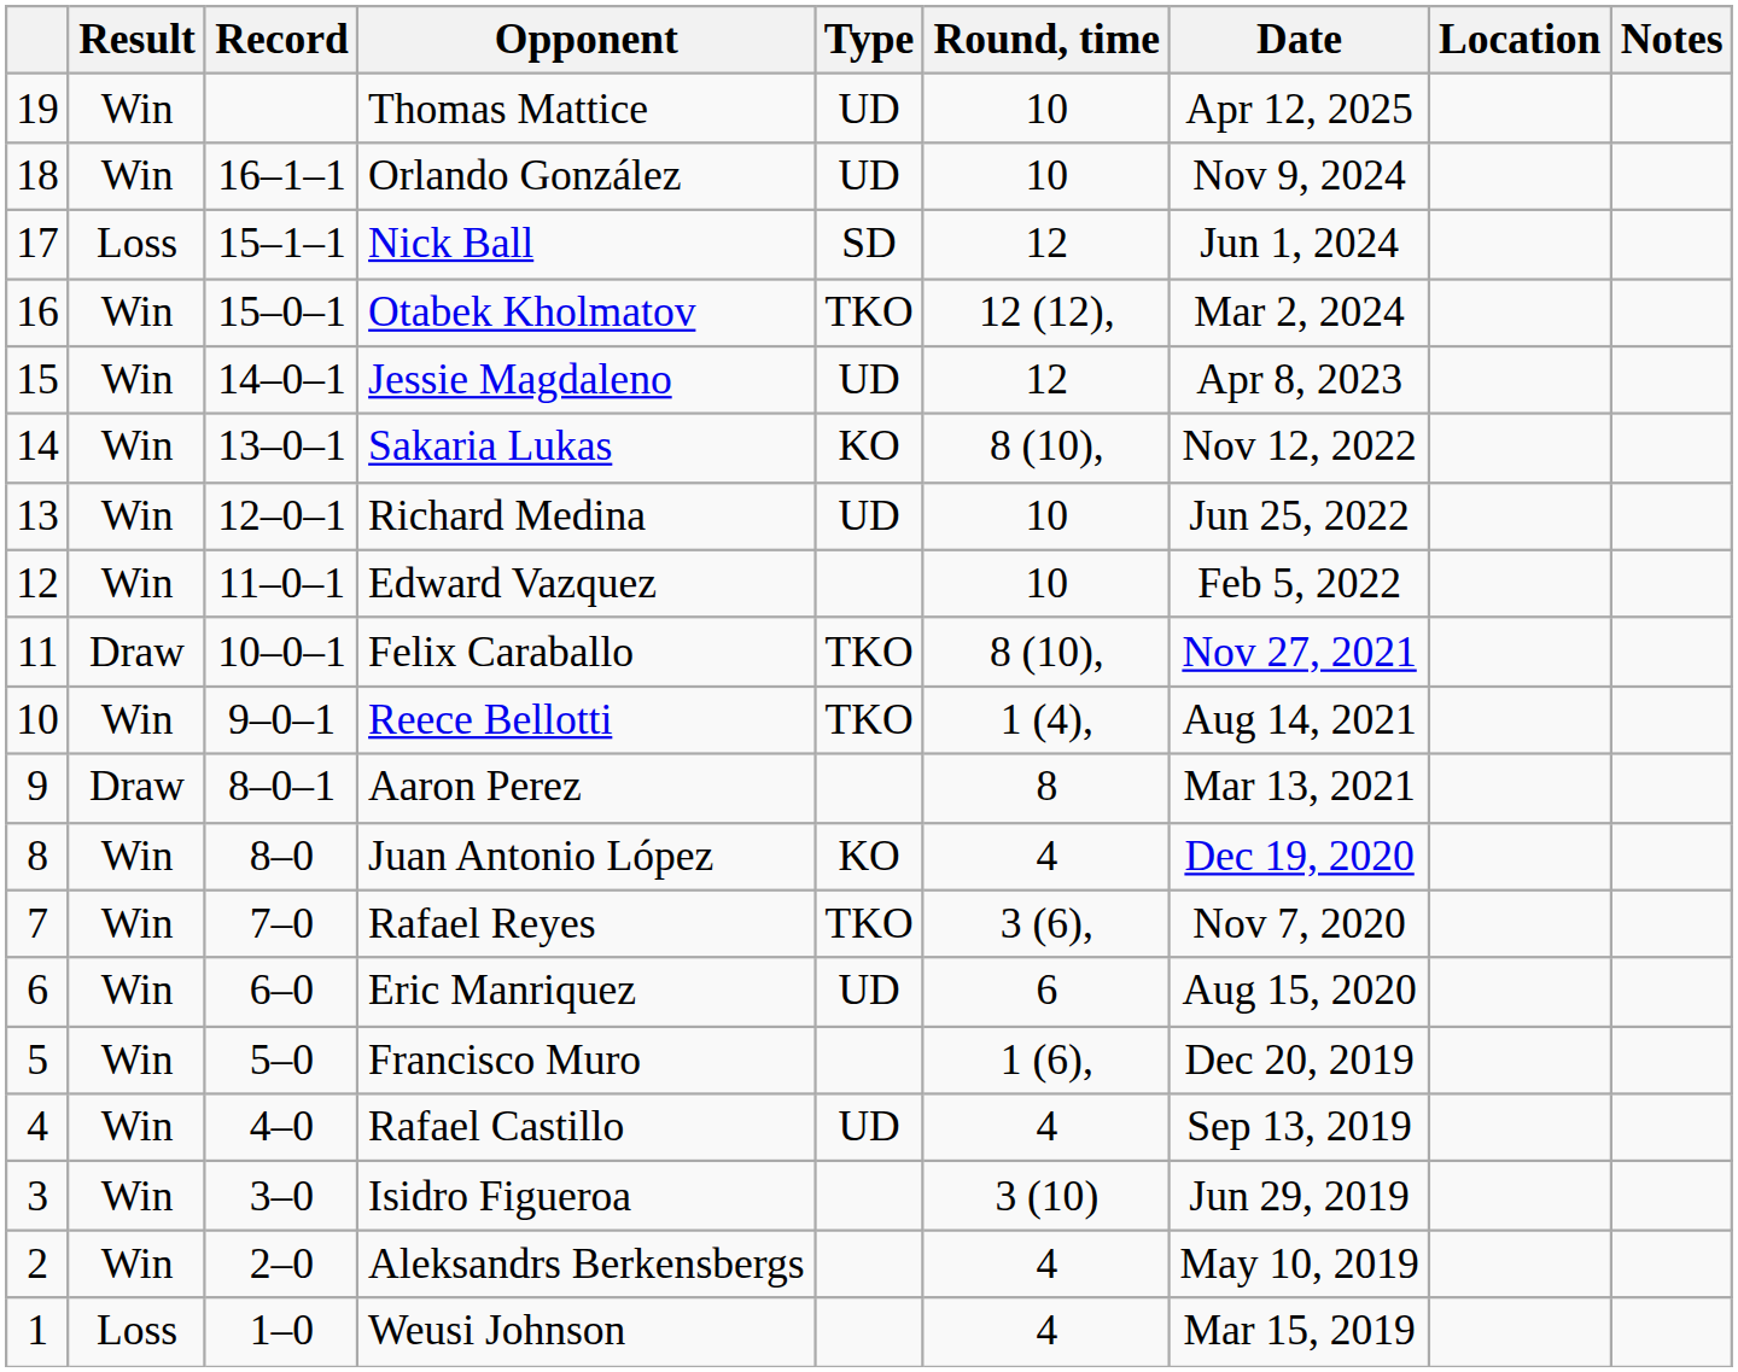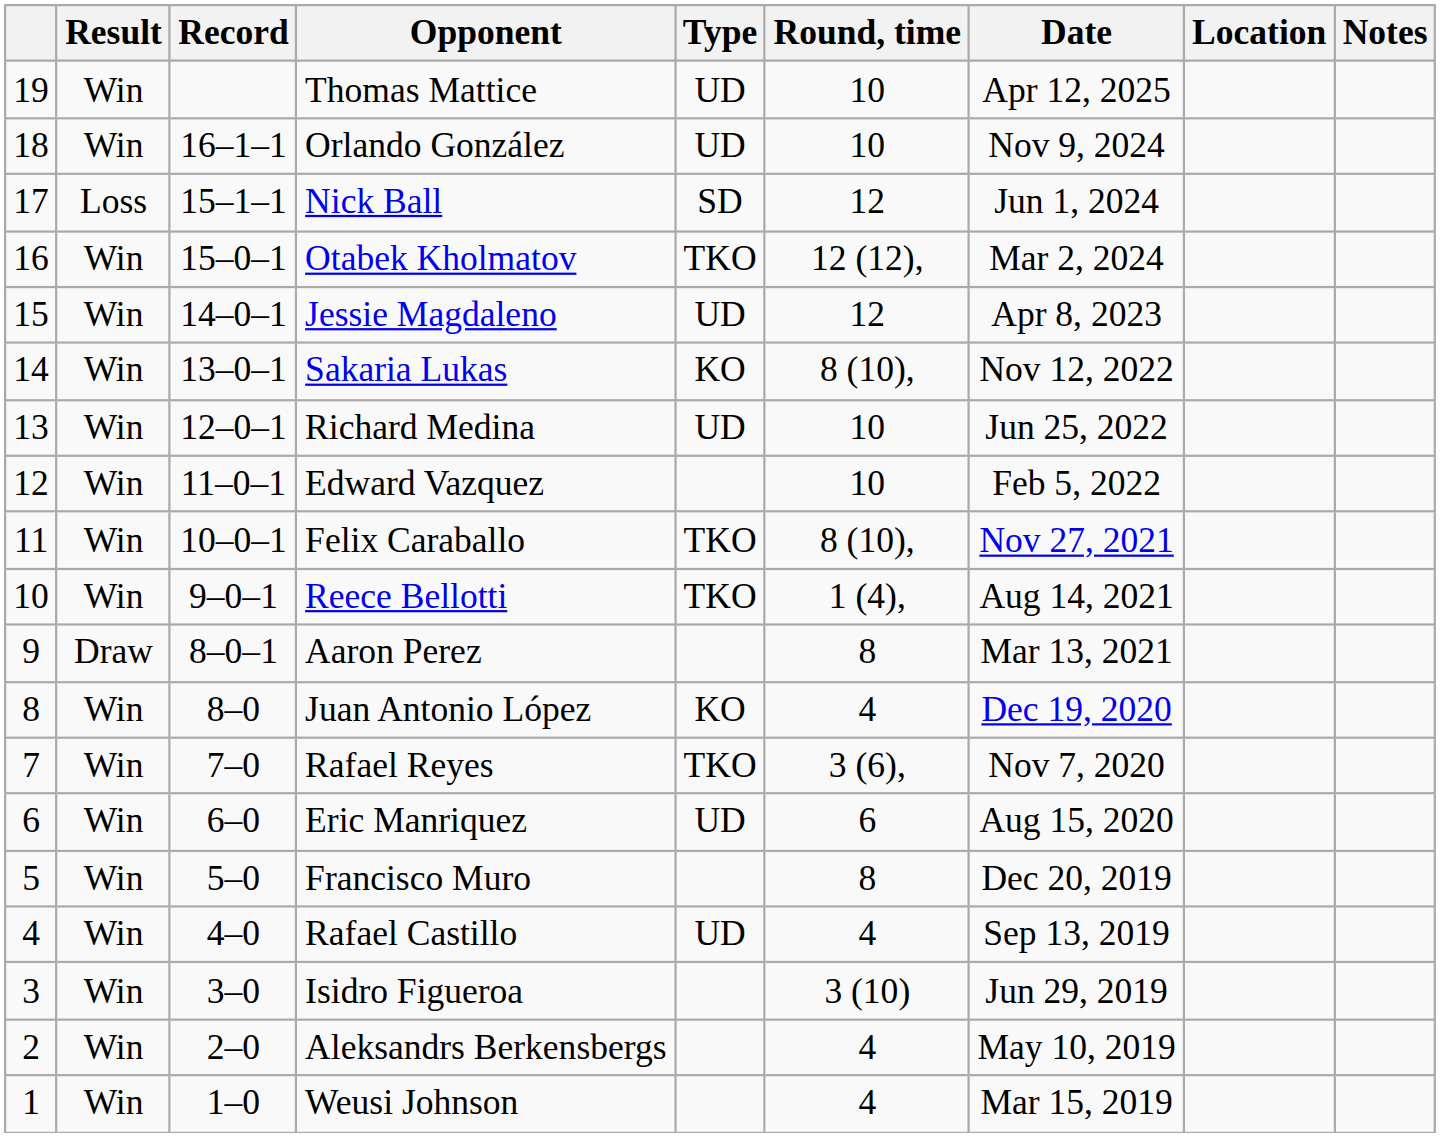Felix Caraballo | Result: Draw -> Win
Francisco Muro | Round, time: 1 (6), -> 8
Weusi Johnson | Result: Loss -> Win
